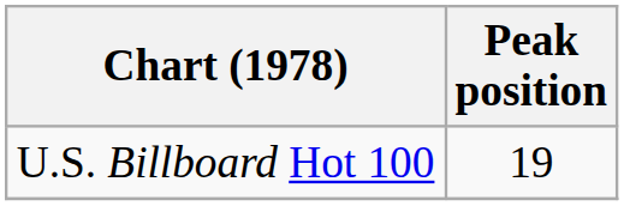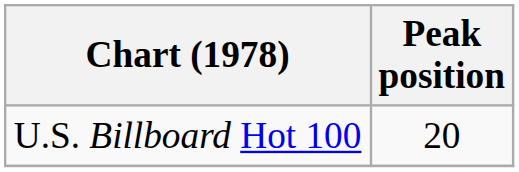U.S. Billboard Hot 100 | Peak position: 19 -> 20
